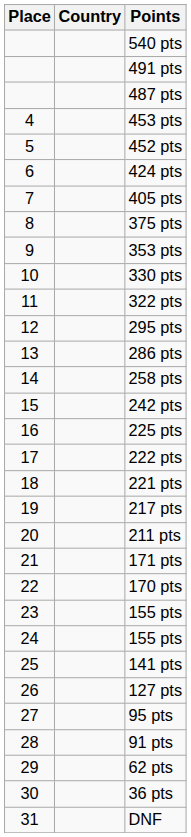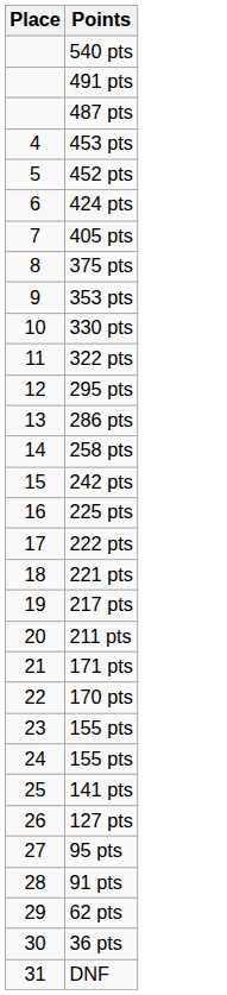- column: Country
